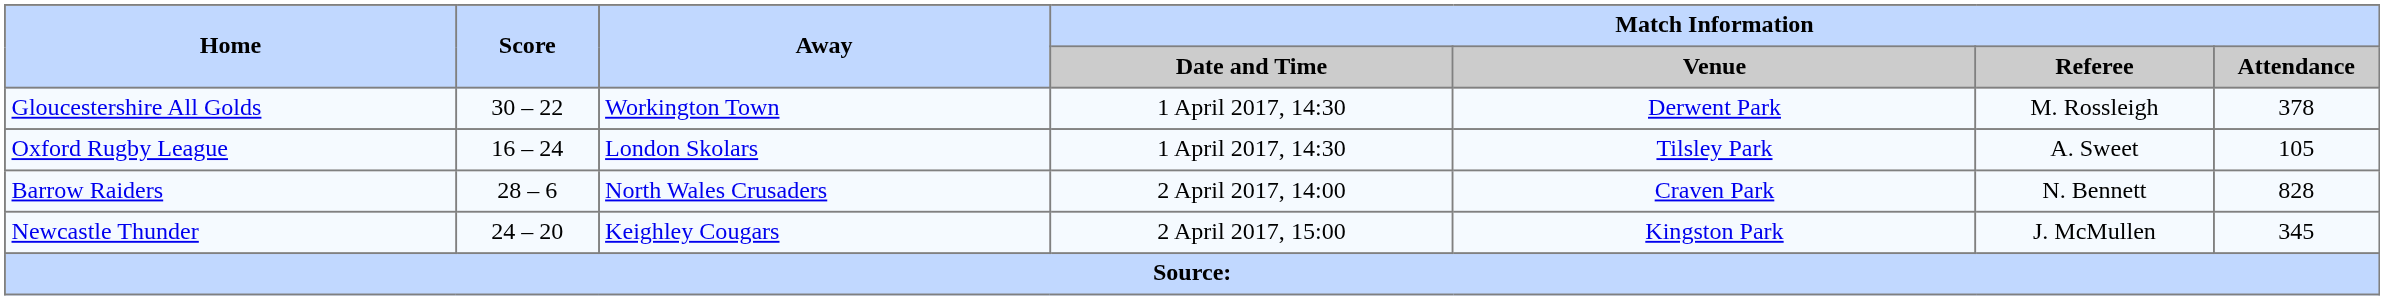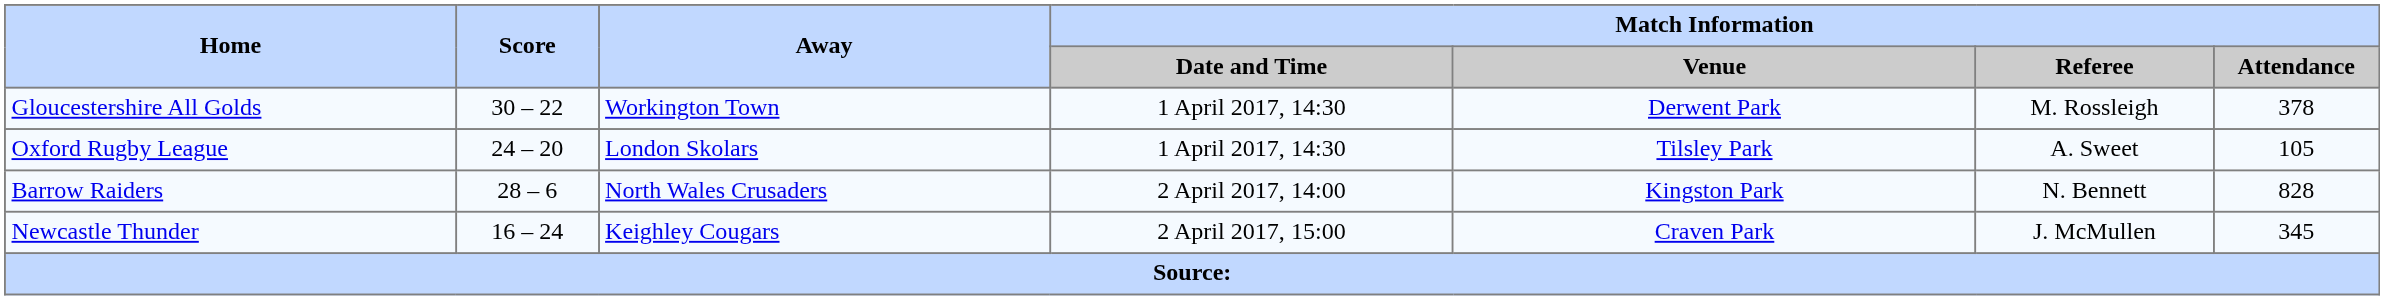Oxford Rugby League | Score: 16 – 24 -> 24 – 20
Barrow Raiders | Match Information / Venue: Craven Park -> Kingston Park
Newcastle Thunder | Score: 24 – 20 -> 16 – 24
Newcastle Thunder | Match Information / Venue: Kingston Park -> Craven Park
